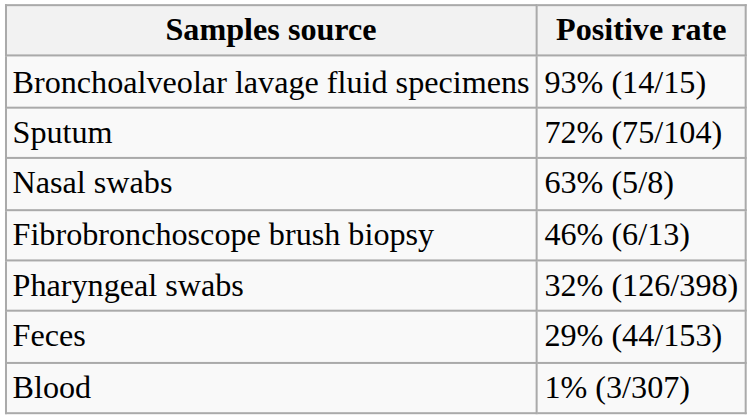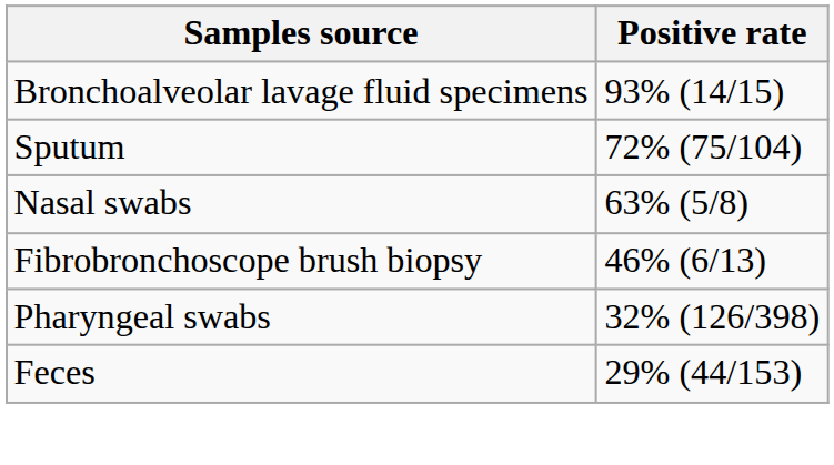- row: Blood | 1% (3/307)
